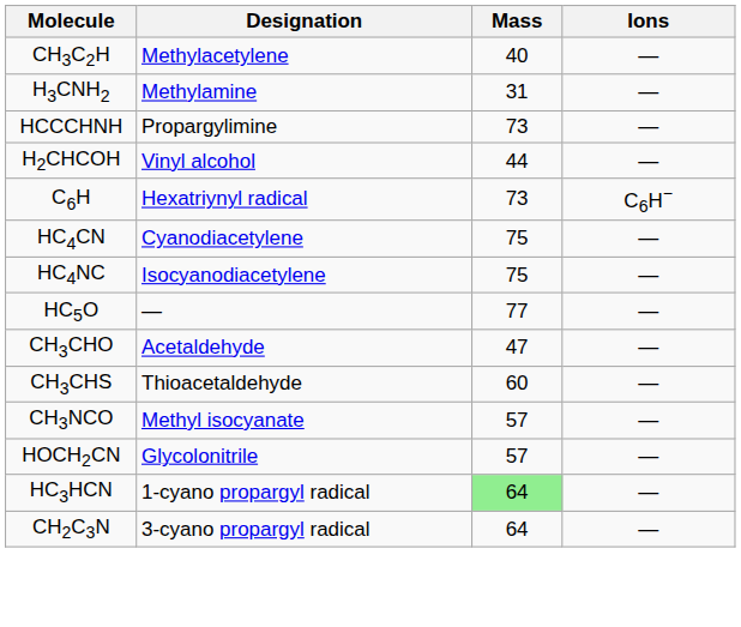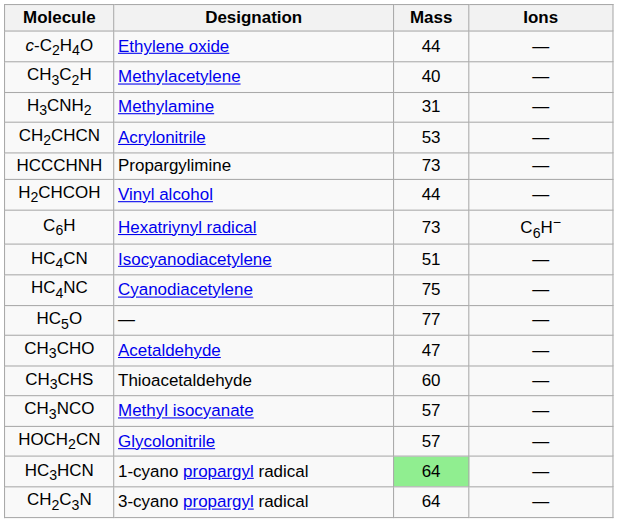+ row: c-C2H4O | Ethylene oxide | 44 | —
+ row: CH2CHCN | Acrylonitrile | 53 | —
HC4CN | Designation: Cyanodiacetylene -> Isocyanodiacetylene
HC4CN | Mass: 75 -> 51
HC4NC | Designation: Isocyanodiacetylene -> Cyanodiacetylene
